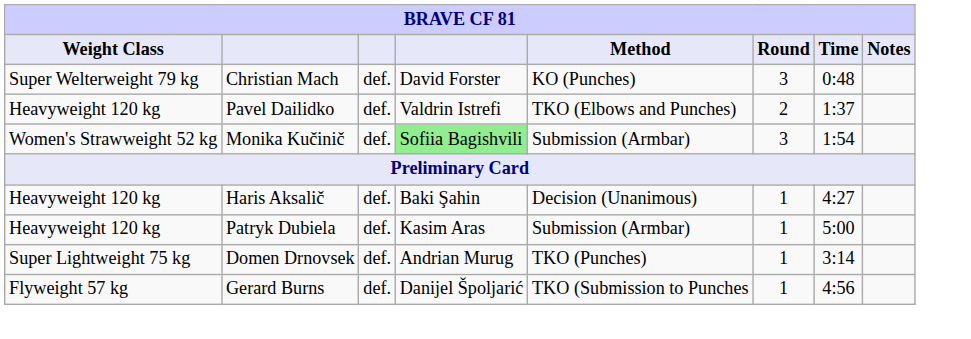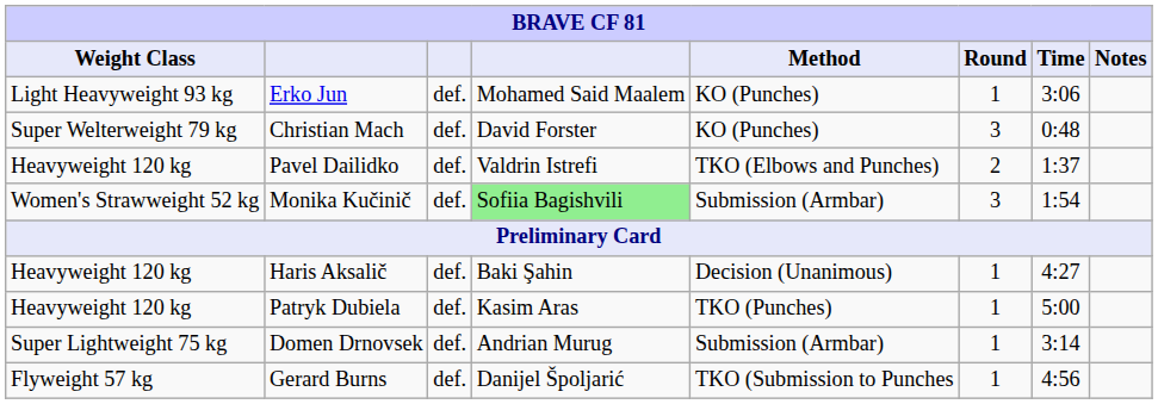+ row: Light Heavyweight 93 kg | Erko Jun | def. | Mohamed Said Maalem | KO (Punches) | 1 | 3:06
Patryk Dubiela | Method: Submission (Armbar) -> TKO (Punches)
Domen Drnovsek | Method: TKO (Punches) -> Submission (Armbar)
